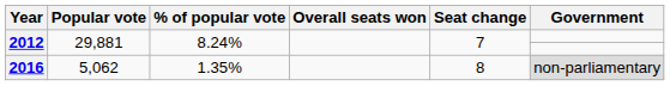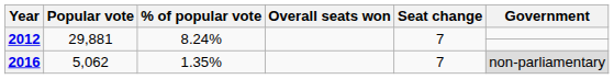2016 | Seat change: 8 -> 7
